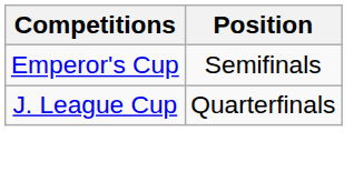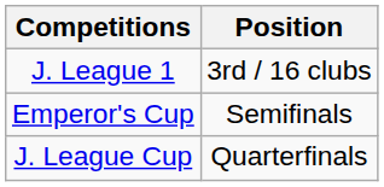+ row: J. League 1 | 3rd / 16 clubs
